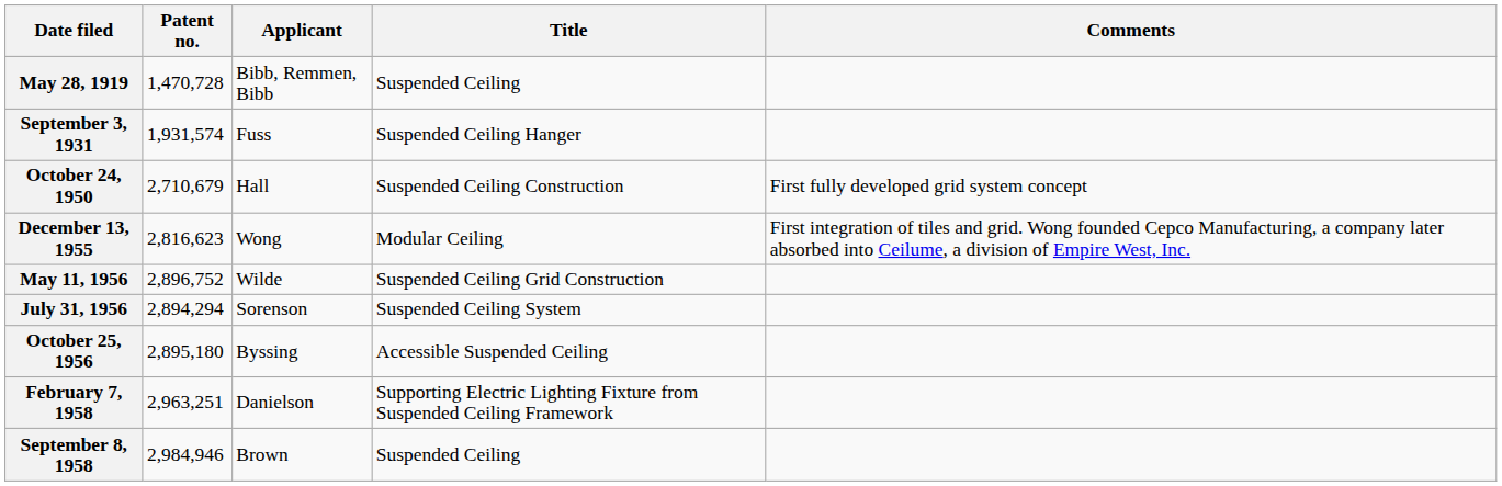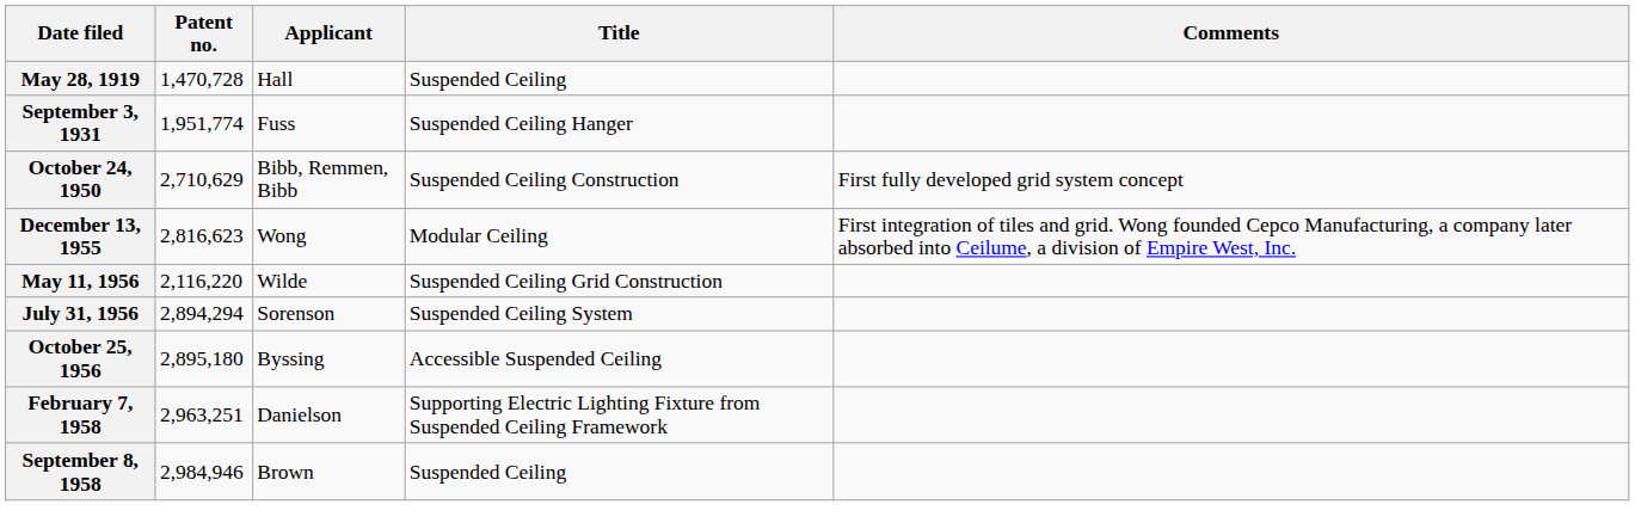May 28, 1919 | Applicant: Bibb, Remmen, Bibb -> Hall
September 3, 1931 | Patent no.: 1,931,574 -> 1,951,774
October 24, 1950 | Patent no.: 2,710,679 -> 2,710,629
October 24, 1950 | Applicant: Hall -> Bibb, Remmen, Bibb
May 11, 1956 | Patent no.: 2,896,752 -> 2,116,220
